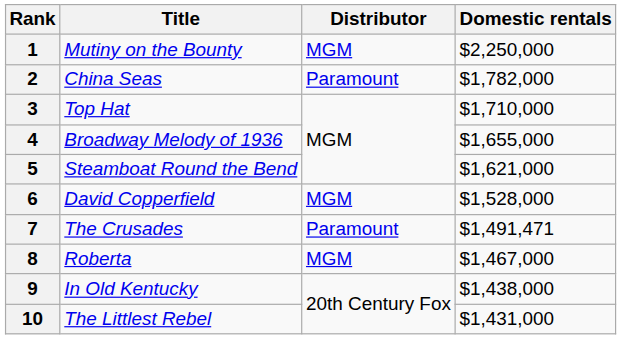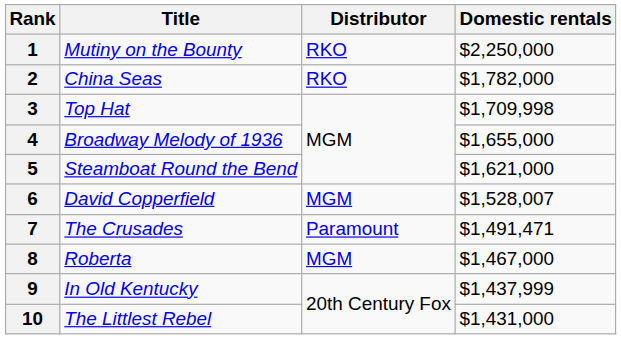1 | Distributor: MGM -> RKO
2 | Distributor: Paramount -> RKO
3 | Domestic rentals: $1,710,000 -> $1,709,998
6 | Domestic rentals: $1,528,000 -> $1,528,007
9 | Domestic rentals: $1,438,000 -> $1,437,999
